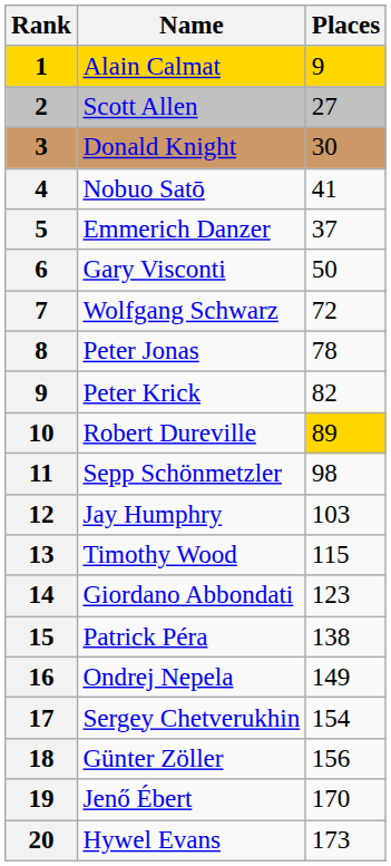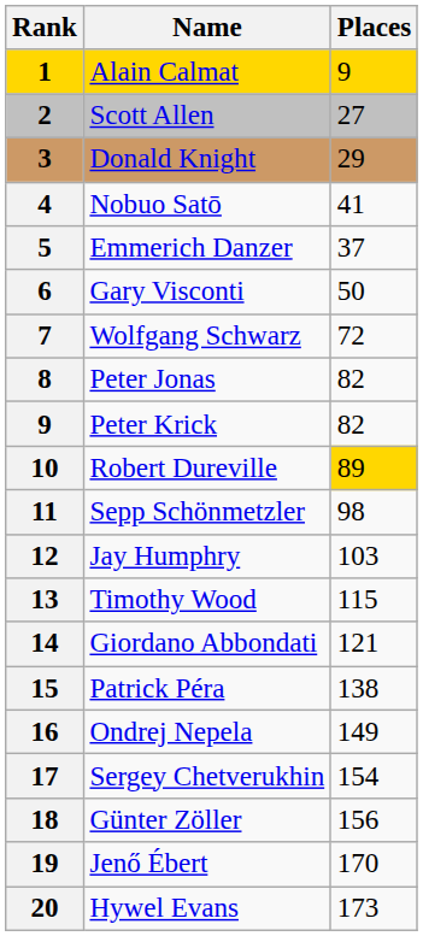Donald Knight | Places: 30 -> 29
Peter Jonas | Places: 78 -> 82
Giordano Abbondati | Places: 123 -> 121
